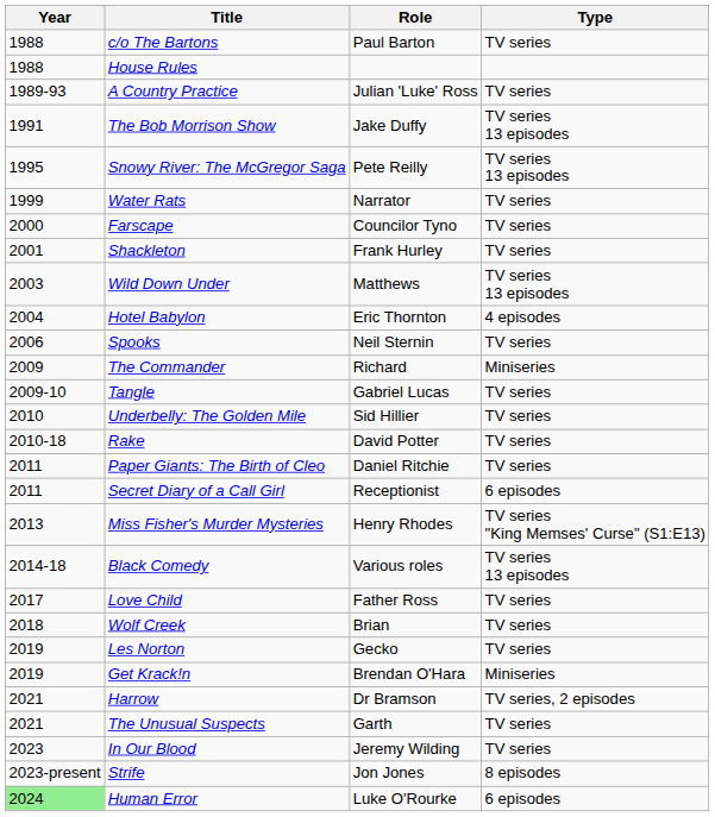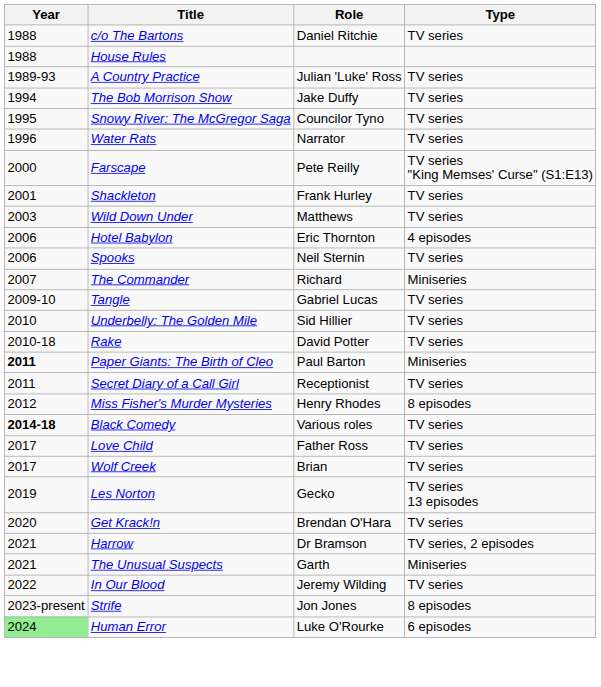c/o The Bartons | Role: Paul Barton -> Daniel Ritchie
The Bob Morrison Show | Year: 1991 -> 1994
The Bob Morrison Show | Type: TV series 13 episodes -> TV series
Snowy River: The McGregor Saga | Role: Pete Reilly -> Councilor Tyno
Snowy River: The McGregor Saga | Type: TV series 13 episodes -> TV series
Water Rats | Year: 1999 -> 1996
Farscape | Role: Councilor Tyno -> Pete Reilly
Farscape | Type: TV series -> TV series "King Memses' Curse" (S1:E13)
Wild Down Under | Type: TV series 13 episodes -> TV series
Hotel Babylon | Year: 2004 -> 2006
The Commander | Year: 2009 -> 2007
Paper Giants: The Birth of Cleo | Year: normal -> bold
Paper Giants: The Birth of Cleo | Role: Daniel Ritchie -> Paul Barton
Paper Giants: The Birth of Cleo | Type: TV series -> Miniseries
Secret Diary of a Call Girl | Type: 6 episodes -> TV series
Miss Fisher's Murder Mysteries | Year: 2013 -> 2012
Miss Fisher's Murder Mysteries | Type: TV series "King Memses' Curse" (S1:E13) -> 8 episodes
Black Comedy | Year: normal -> bold
Black Comedy | Type: TV series 13 episodes -> TV series
Wolf Creek | Year: 2018 -> 2017
Les Norton | Type: TV series -> TV series 13 episodes
Get Krack!n | Year: 2019 -> 2020
Get Krack!n | Type: Miniseries -> TV series
The Unusual Suspects | Type: TV series -> Miniseries
In Our Blood | Year: 2023 -> 2022
